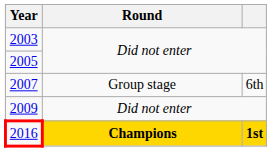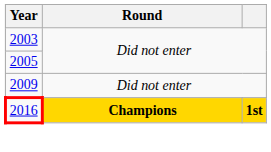- row: 2007 | Group stage | 6th
